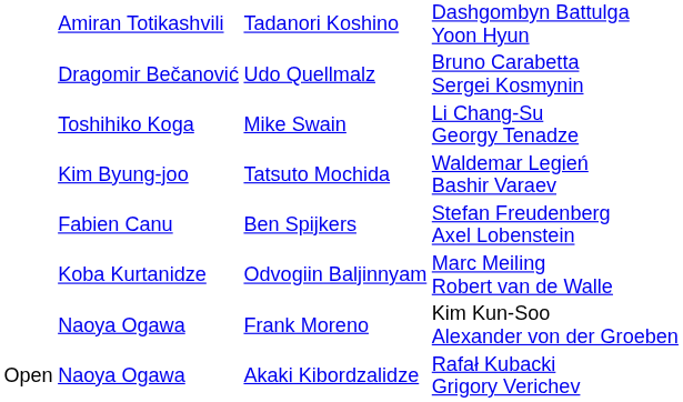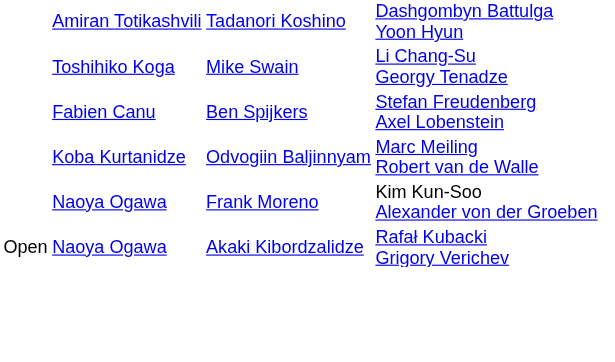- row: Dragomir Bečanović | Udo Quellmalz | Bruno Carabetta Sergei Kosmynin
- row: Kim Byung-joo | Tatsuto Mochida | Waldemar Legień Bashir Varaev
